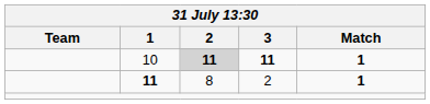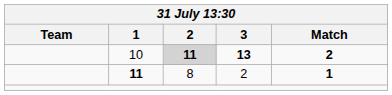10 | 3: 11 -> 13
10 | Match: 1 -> 2
